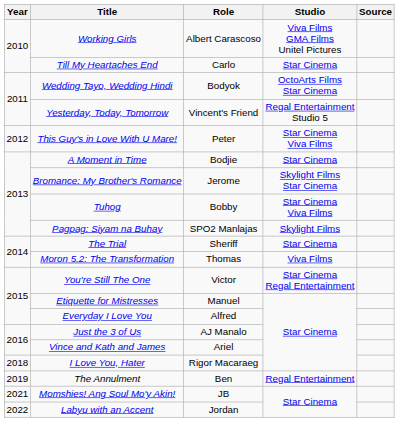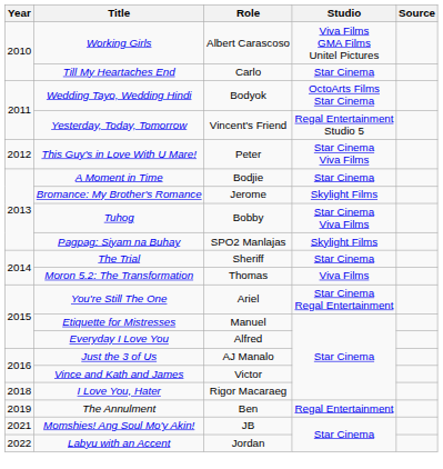Bromance: My Brother's Romance | Studio: Skylight Films Star Cinema -> Skylight Films
You're Still The One | Role: Victor -> Ariel
Vince and Kath and James | Role: Ariel -> Victor
